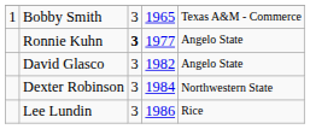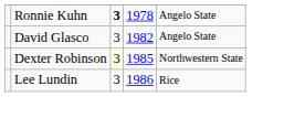- row: 1 | Bobby Smith | 3 | 1965 | Texas A&M - Commerce
Ronnie Kuhn | column 4: 1977 -> 1978
Dexter Robinson | column 3: no background -> lightyellow background
Dexter Robinson | column 4: 1984 -> 1985
